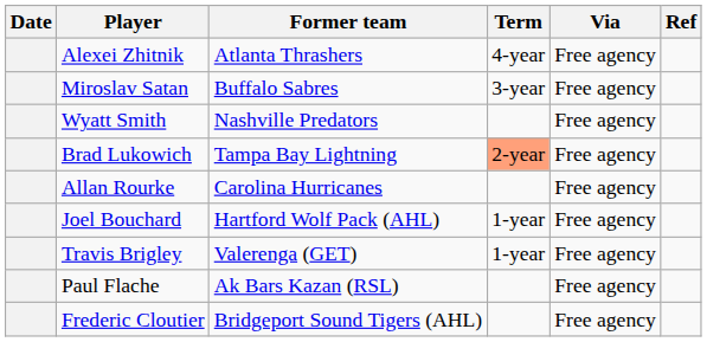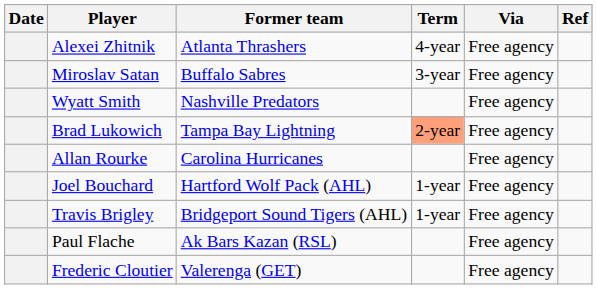Travis Brigley | Former team: Valerenga (GET) -> Bridgeport Sound Tigers (AHL)
Frederic Cloutier | Former team: Bridgeport Sound Tigers (AHL) -> Valerenga (GET)
